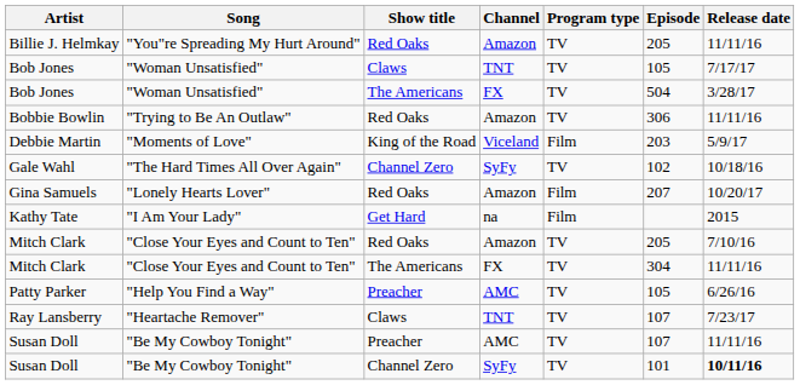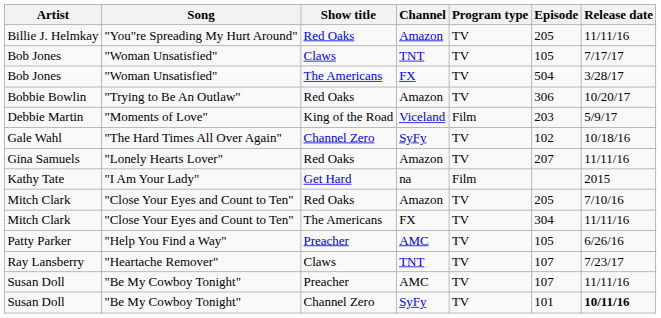Bobbie Bowlin | Release date: 11/11/16 -> 10/20/17
Gina Samuels | Program type: Film -> TV
Gina Samuels | Release date: 10/20/17 -> 11/11/16
